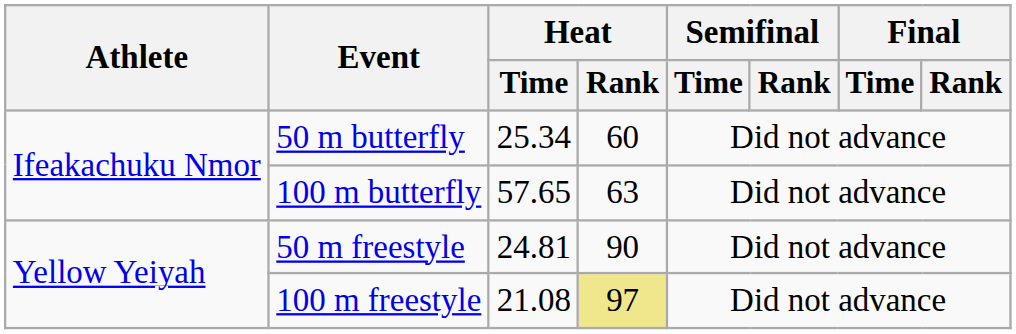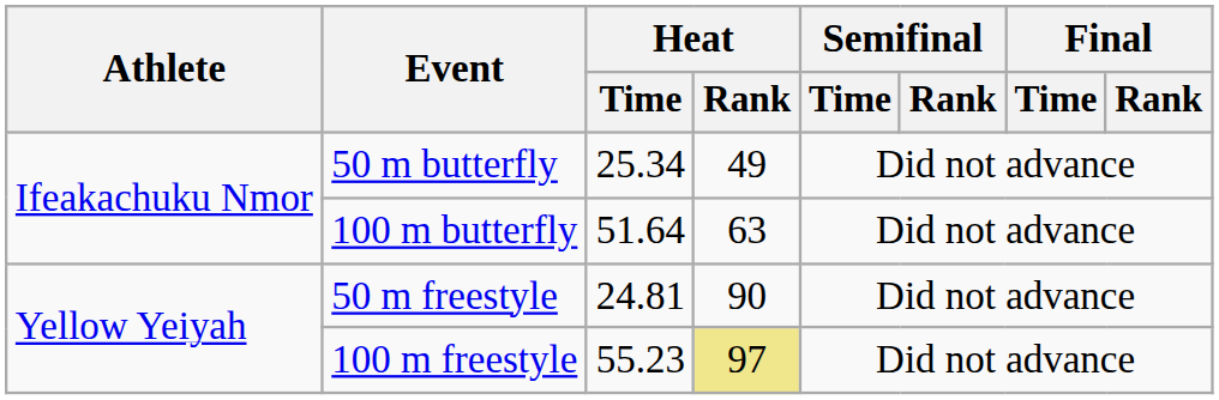50 m butterfly | Heat / Rank: 60 -> 49
100 m butterfly | Heat / Time: 57.65 -> 51.64
100 m freestyle | Heat / Time: 21.08 -> 55.23
